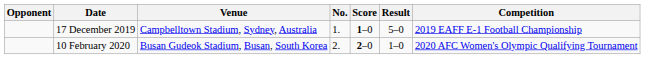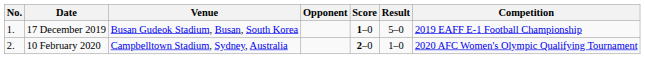columns swapped: No. <-> Opponent
17 December 2019 | Venue: Campbelltown Stadium, Sydney, Australia -> Busan Gudeok Stadium, Busan, South Korea
10 February 2020 | Venue: Busan Gudeok Stadium, Busan, South Korea -> Campbelltown Stadium, Sydney, Australia
